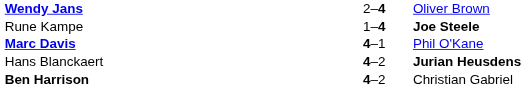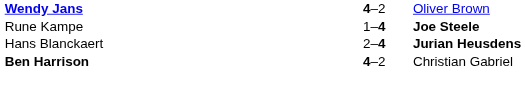Wendy Jans | column 2: 2–4 -> 4–2
- row: Marc Davis | 4–1 | Phil O'Kane
Hans Blanckaert | column 2: 4–2 -> 2–4
